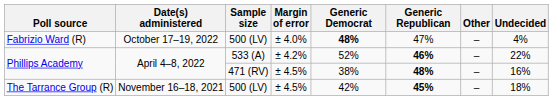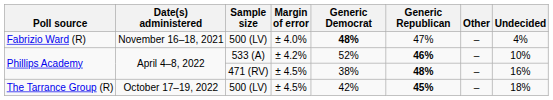Fabrizio Ward (R) | Date(s) administered: October 17–19, 2022 -> November 16–18, 2021
Phillips Academy / 533 (A) | Undecided: 22% -> 10%
The Tarrance Group (R) | Date(s) administered: November 16–18, 2021 -> October 17–19, 2022
